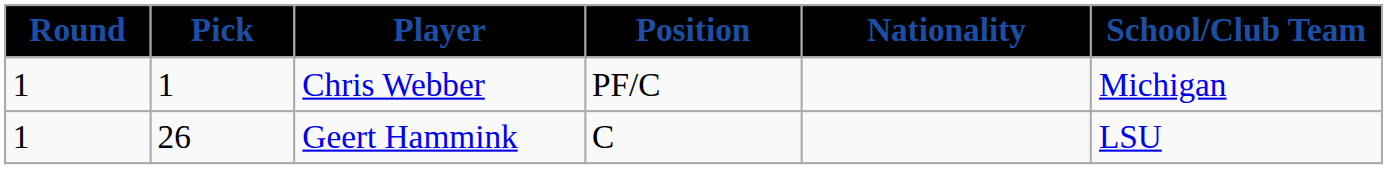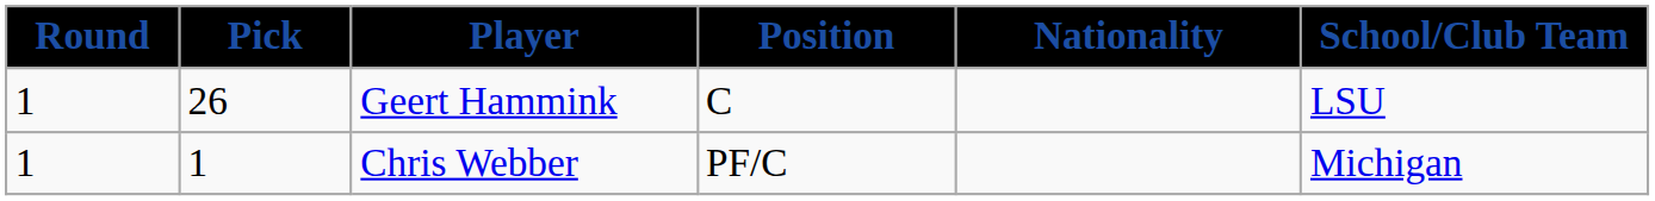rows swapped: Chris Webber <-> Geert Hammink
